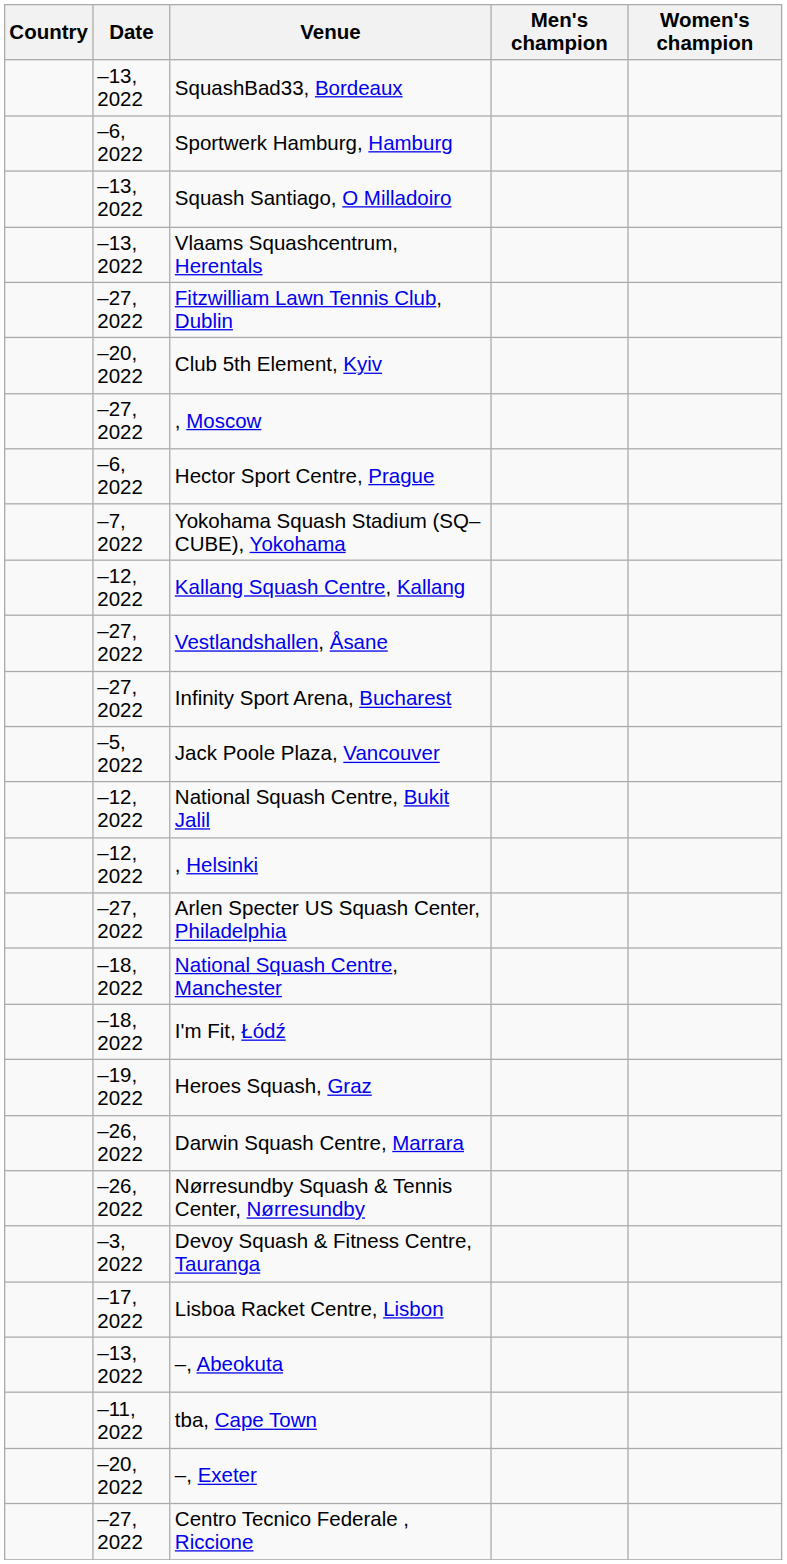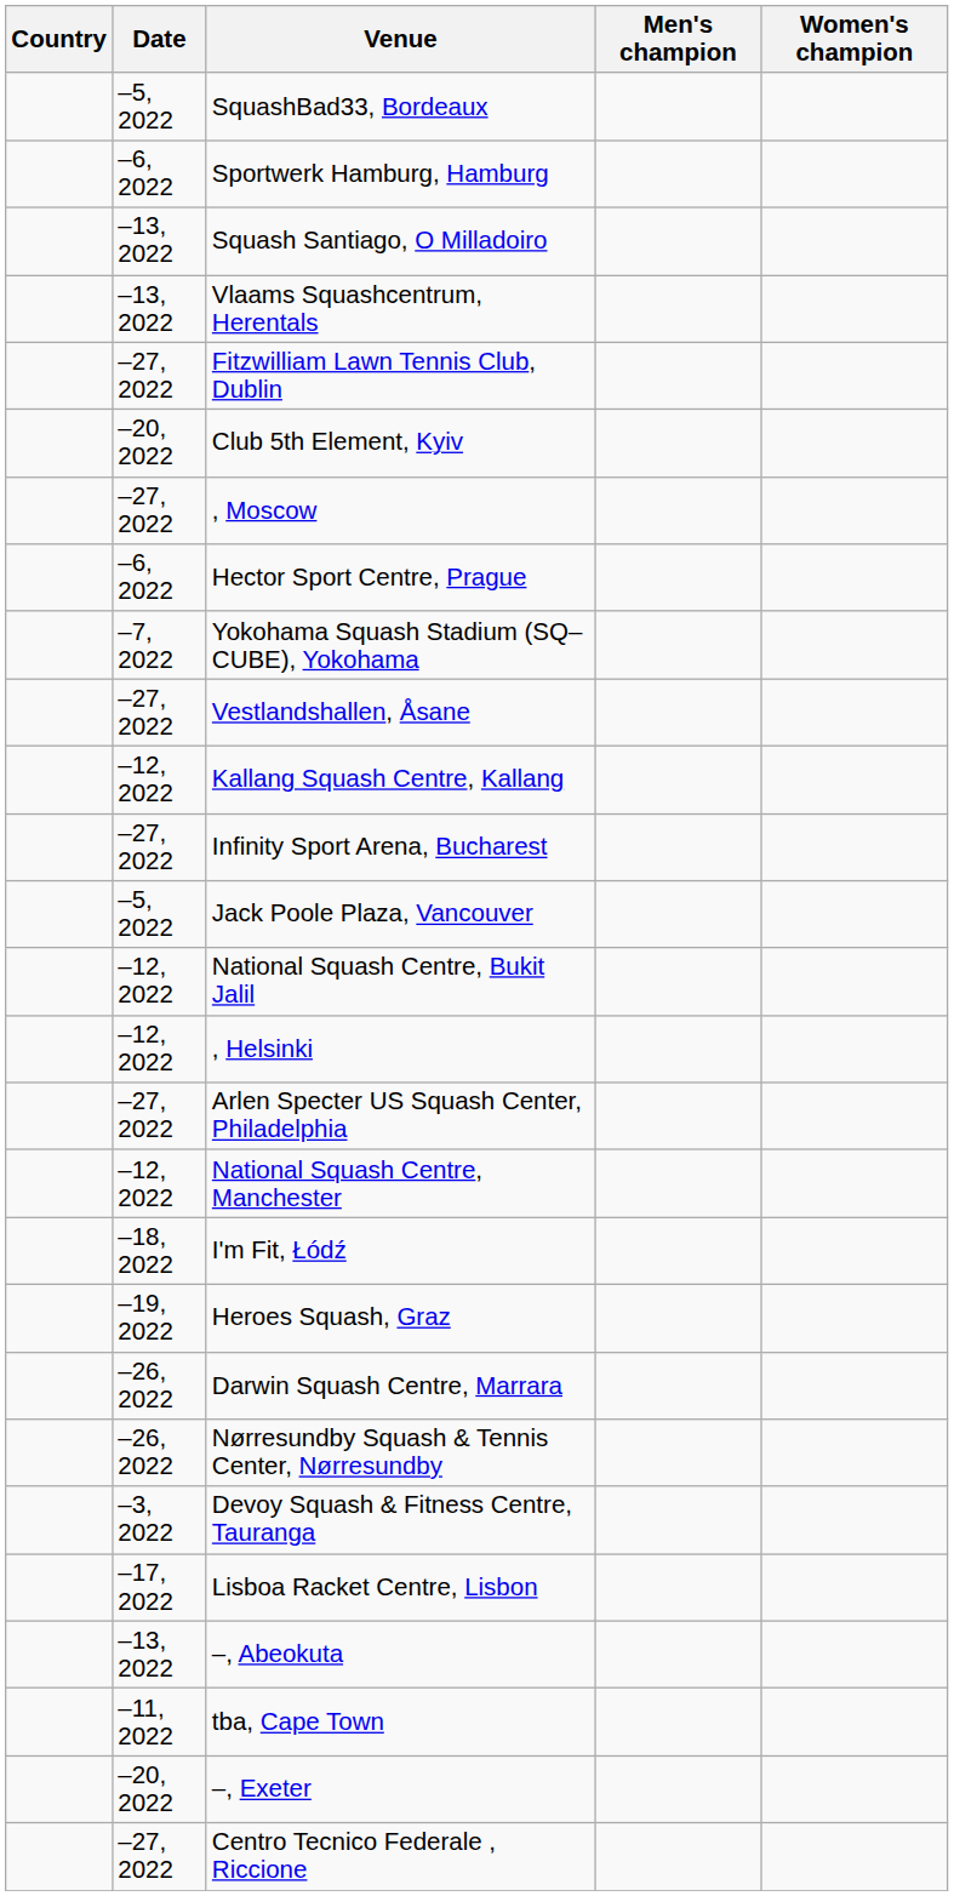SquashBad33, Bordeaux | Date: –13, 2022 -> –5, 2022
rows swapped: Kallang Squash Centre, Kallang <-> Vestlandshallen, Åsane
National Squash Centre, Manchester | Date: –18, 2022 -> –12, 2022
